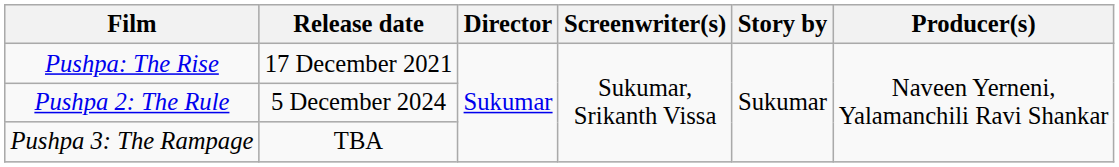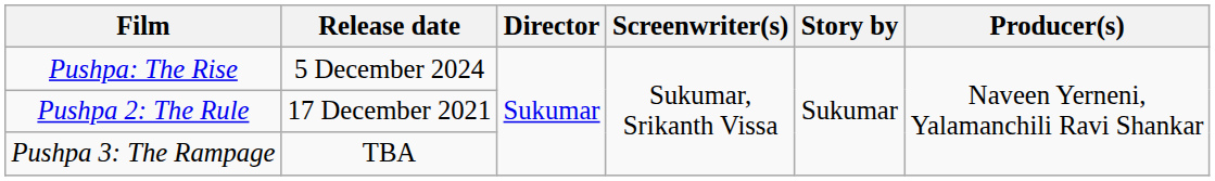Pushpa: The Rise | Release date: 17 December 2021 -> 5 December 2024
Pushpa 2: The Rule | Release date: 5 December 2024 -> 17 December 2021
